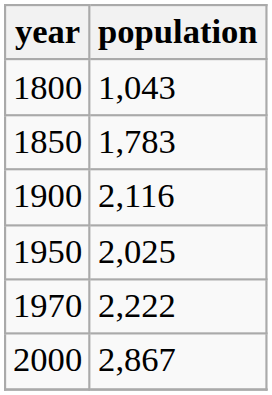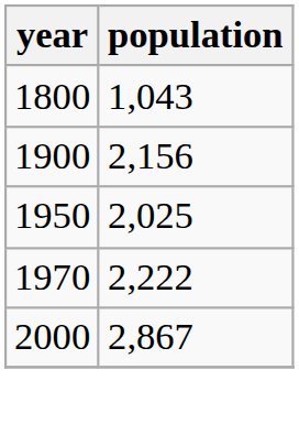- row: 1850 | 1,783
1900 | population: 2,116 -> 2,156
